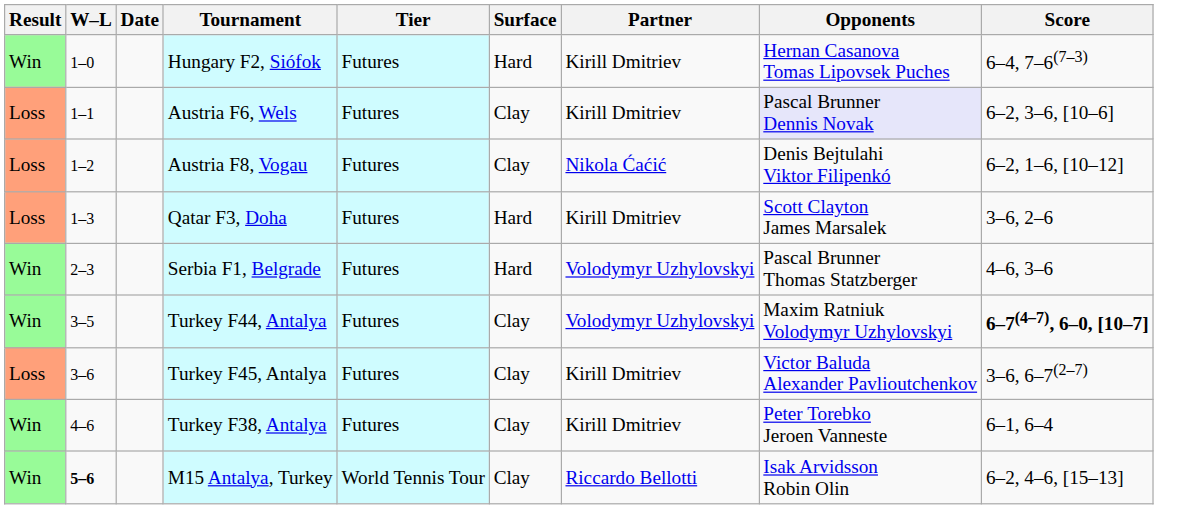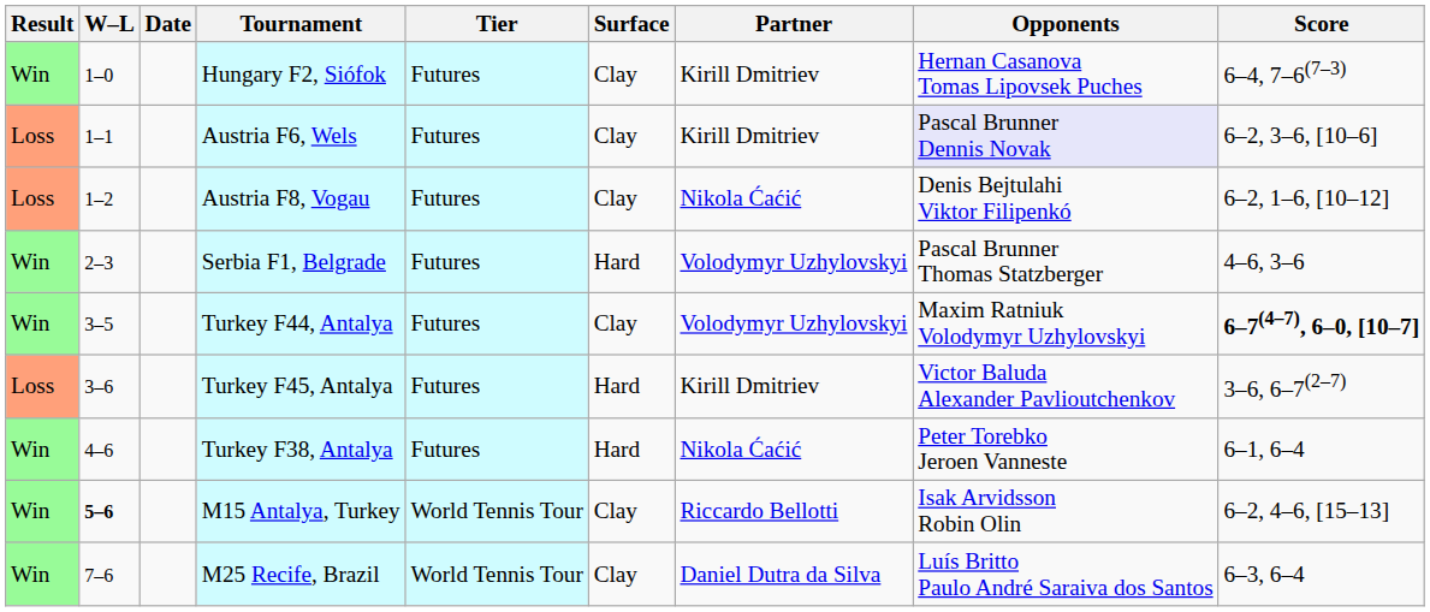Hungary F2, Siófok | Surface: Hard -> Clay
- row: Loss | 1–3 | Qatar F3, Doha | Futures | Hard | Kirill Dmitriev | Scott Clayton James Marsalek | 3–6, 2–6
Turkey F45, Antalya | Surface: Clay -> Hard
Turkey F38, Antalya | Surface: Clay -> Hard
Turkey F38, Antalya | Partner: Kirill Dmitriev -> Nikola Ćaćić
+ row: Win | 7–6 | M25 Recife, Brazil | World Tennis Tour | Clay | Daniel Dutra da Silva | Luís Britto Paulo André Saraiva dos Santos | 6–3, 6–4
